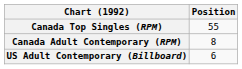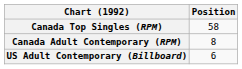Canada Top Singles (RPM) | Position: 55 -> 58
